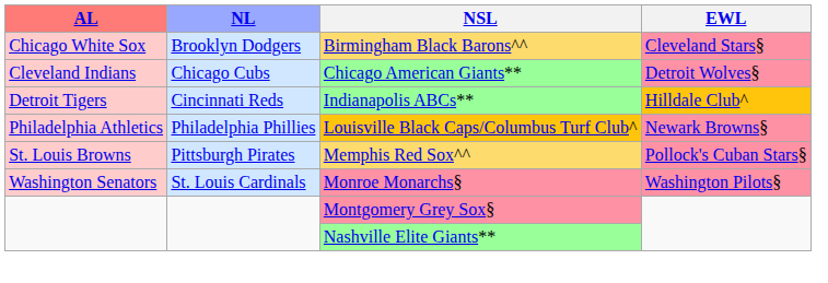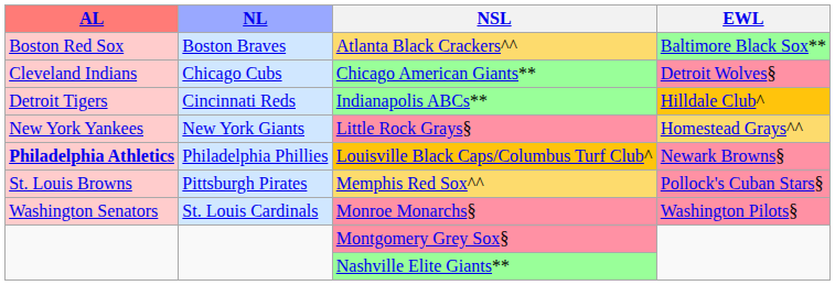+ row: Boston Red Sox | Boston Braves | Atlanta Black Crackers^^ | Baltimore Black Sox**
- row: Chicago White Sox | Brooklyn Dodgers | Birmingham Black Barons^^ | Cleveland Stars§
+ row: New York Yankees | New York Giants | Little Rock Grays§ | Homestead Grays^^
Louisville Black Caps/Columbus Turf Club^ | AL: normal -> bold
